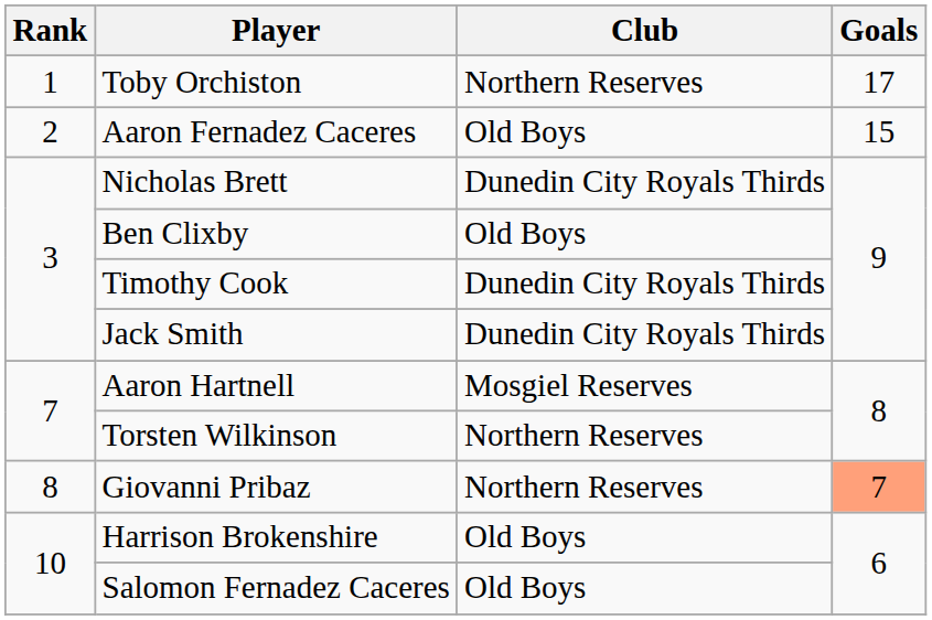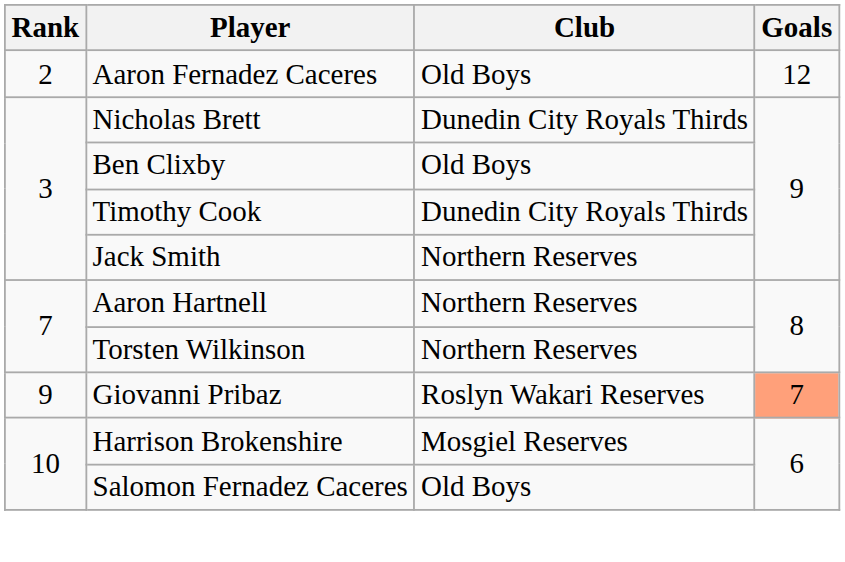- row: 1 | Toby Orchiston | Northern Reserves | 17
Aaron Fernadez Caceres | Goals: 15 -> 12
Jack Smith | Club: Dunedin City Royals Thirds -> Northern Reserves
Aaron Hartnell | Club: Mosgiel Reserves -> Northern Reserves
Giovanni Pribaz | Rank: 8 -> 9
Giovanni Pribaz | Club: Northern Reserves -> Roslyn Wakari Reserves
Harrison Brokenshire | Club: Old Boys -> Mosgiel Reserves
